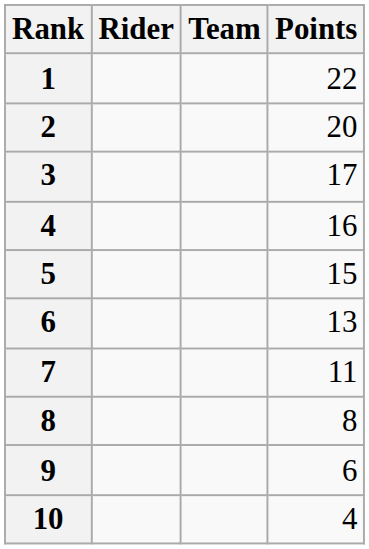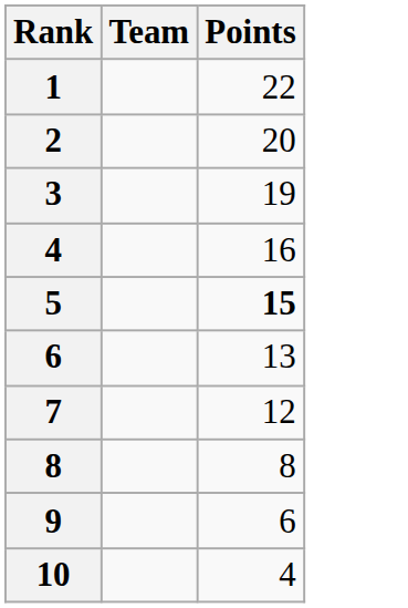- column: Rider
3 | Points: 17 -> 19
5 | Points: normal -> bold
7 | Points: 11 -> 12
